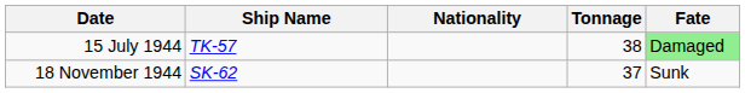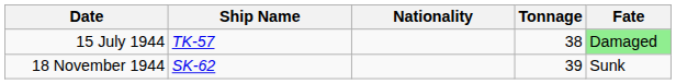18 November 1944 | Tonnage: 37 -> 39
